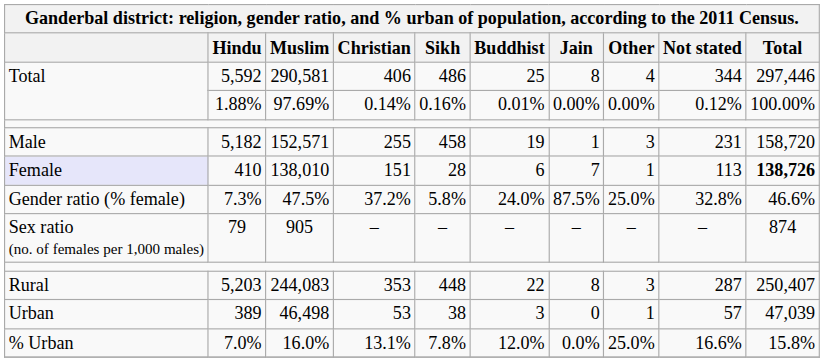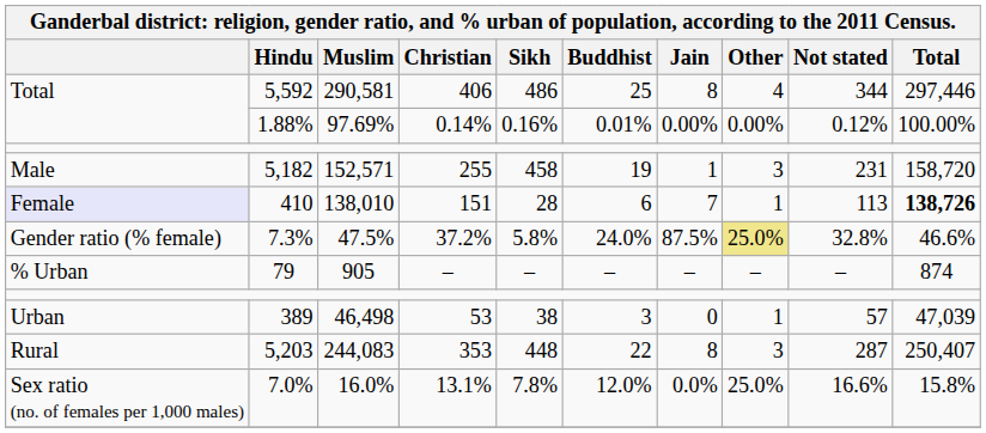7.3% | Other: no background -> khaki background
79 | column 1: Sex ratio (no. of females per 1,000 males) -> % Urban
rows swapped: 389 <-> 5,203
7.0% | column 1: % Urban -> Sex ratio (no. of females per 1,000 males)
